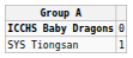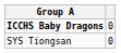SYS Tiongsan | column 2: 1 -> 0
